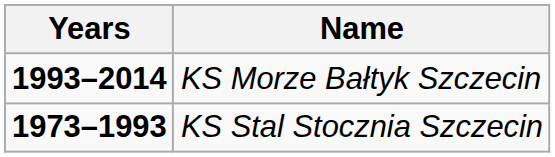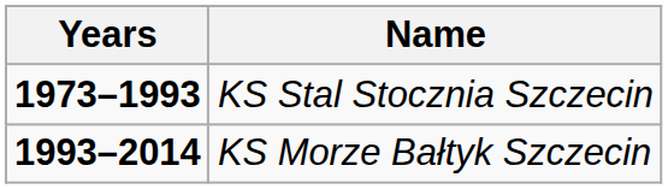rows swapped: KS Stal Stocznia Szczecin <-> KS Morze Bałtyk Szczecin
